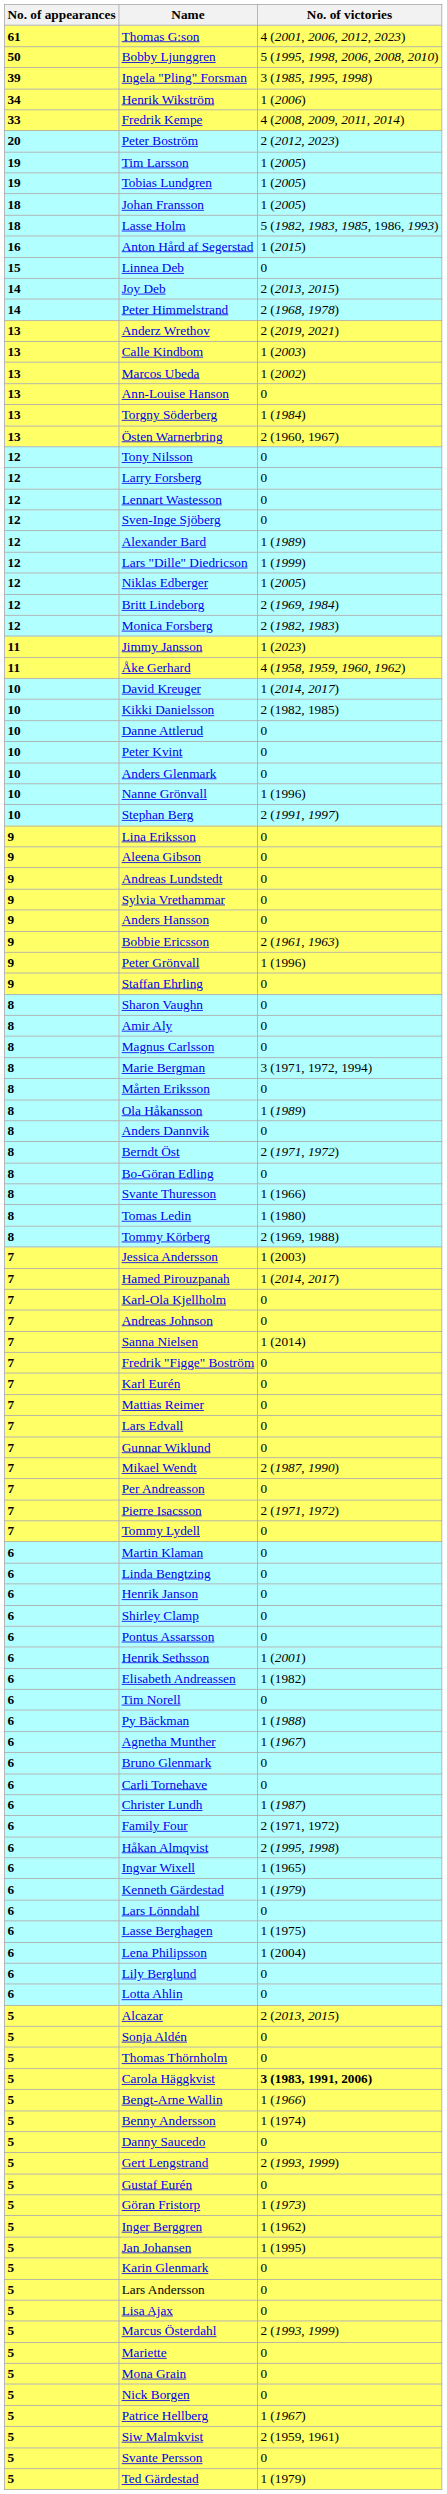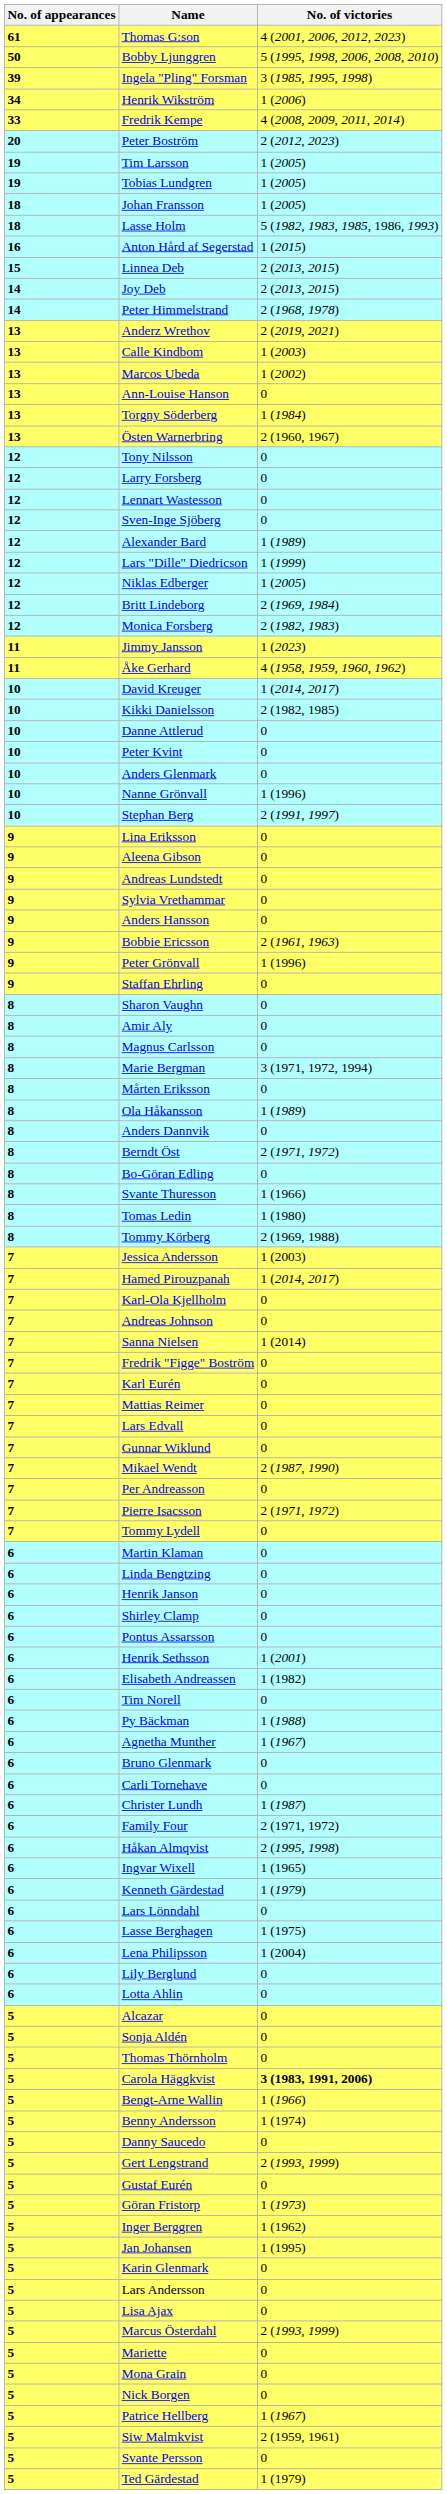Linnea Deb | No. of victories: 0 -> 2 (2013, 2015)
Alcazar | No. of victories: 2 (2013, 2015) -> 0
